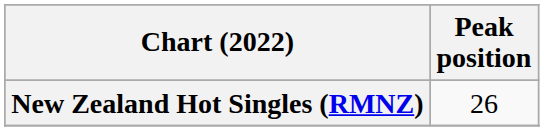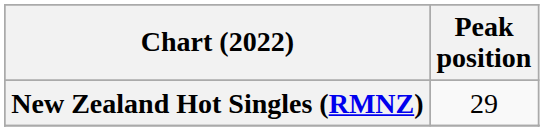New Zealand Hot Singles (RMNZ) | Peak position: 26 -> 29
